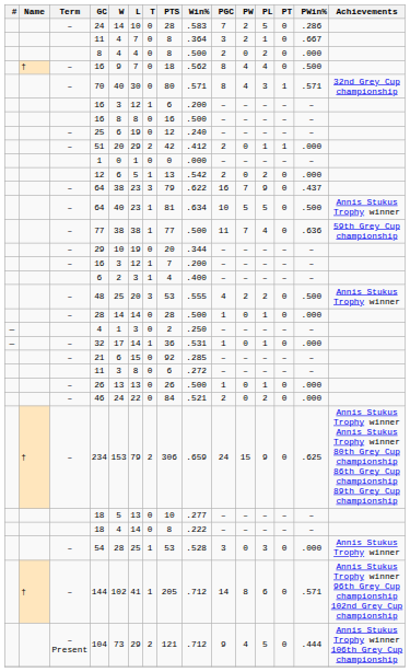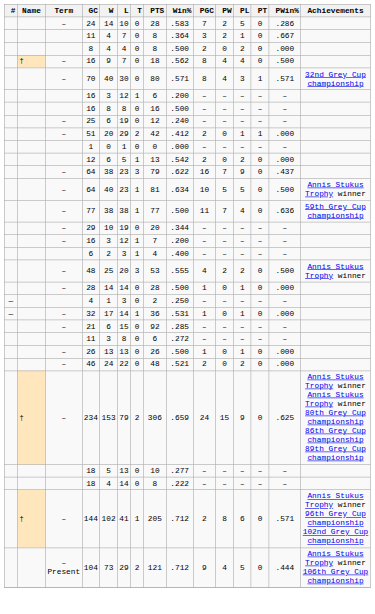46 | PTS: 84 -> 48
- row: – | 54 | 28 | 25 | 1 | 53 | .528 | 3 | 0 | 3 | 0 | .000 | Annis Stukus Trophy winner
144 | PGC: 14 -> 2
